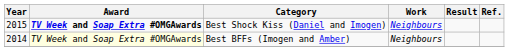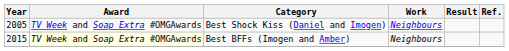Best Shock Kiss (Daniel and Imogen) | Year: 2015 -> 2005
Best Shock Kiss (Daniel and Imogen) | Award: bold -> normal
Best BFFs (Imogen and Amber) | Year: 2014 -> 2015
